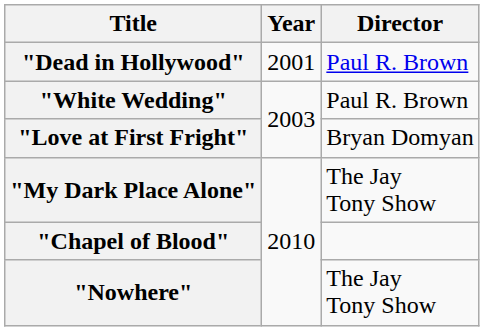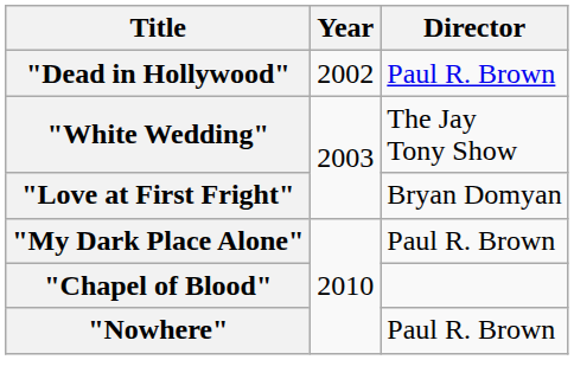"Dead in Hollywood" | Year: 2001 -> 2002
"White Wedding" | Director: Paul R. Brown -> The Jay Tony Show
"My Dark Place Alone" | Director: The Jay Tony Show -> Paul R. Brown
"Nowhere" | Director: The Jay Tony Show -> Paul R. Brown
